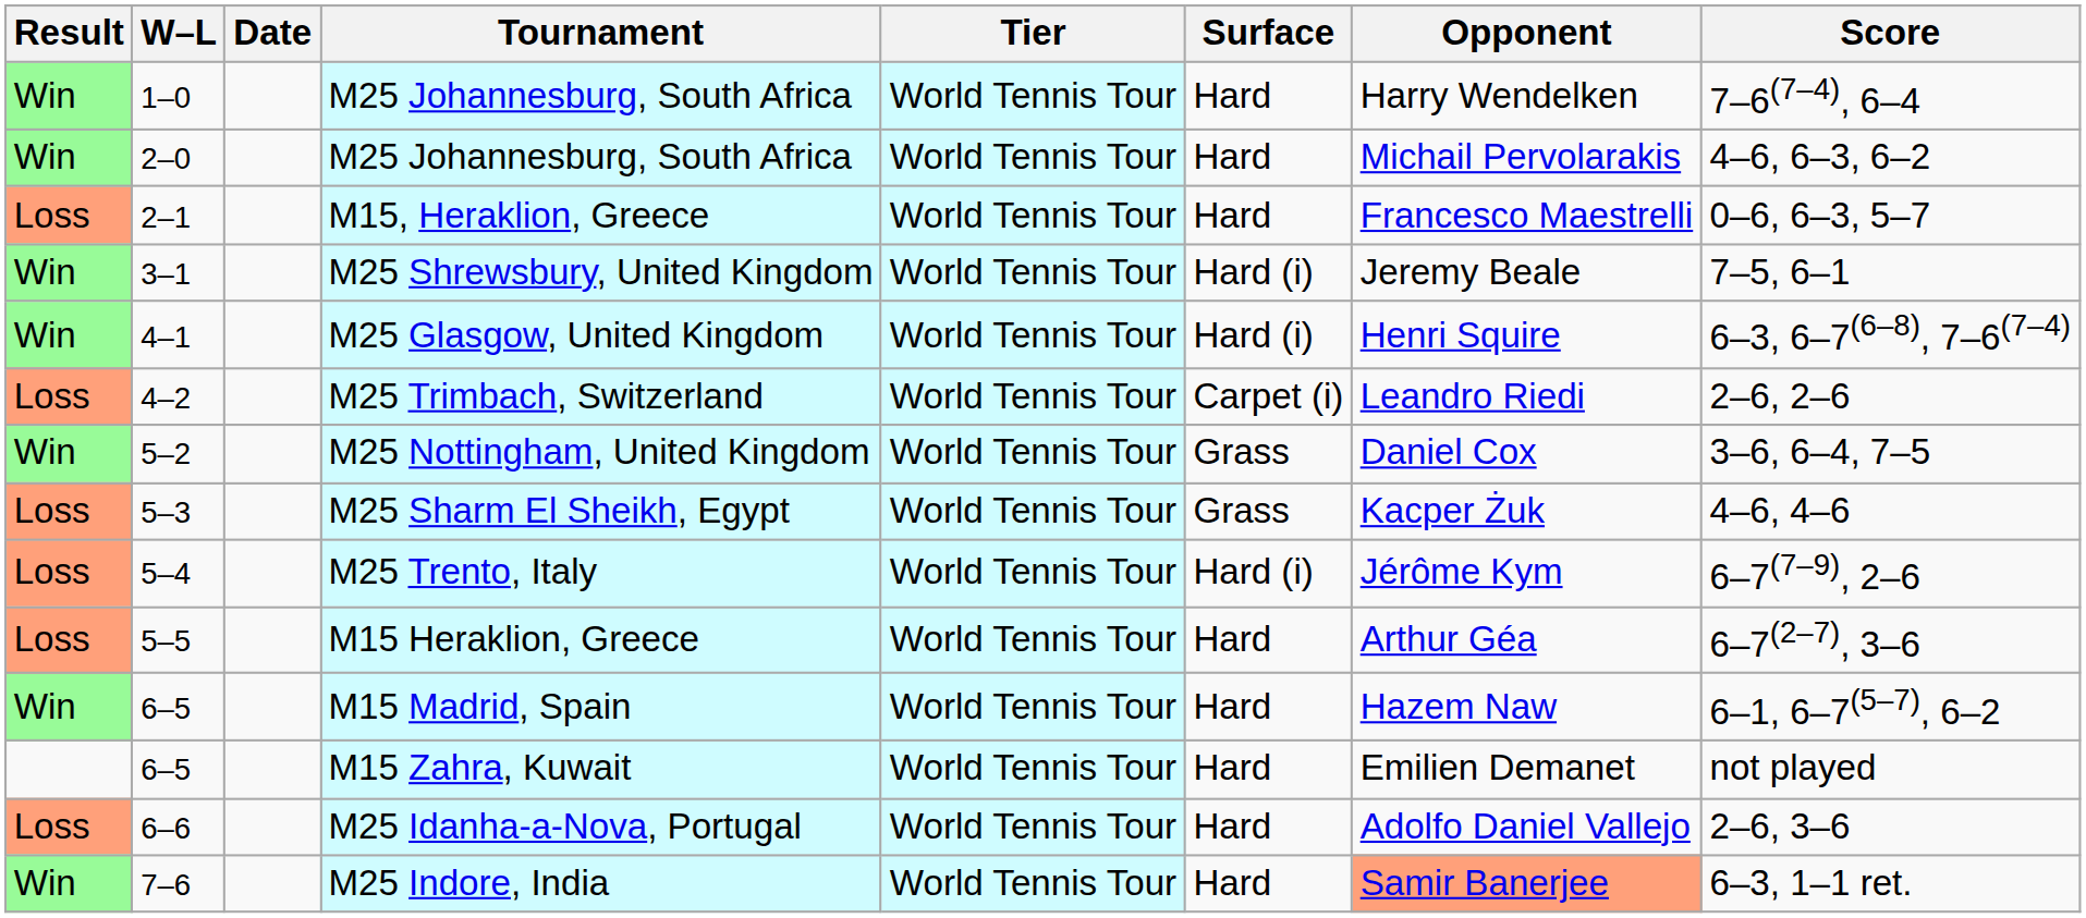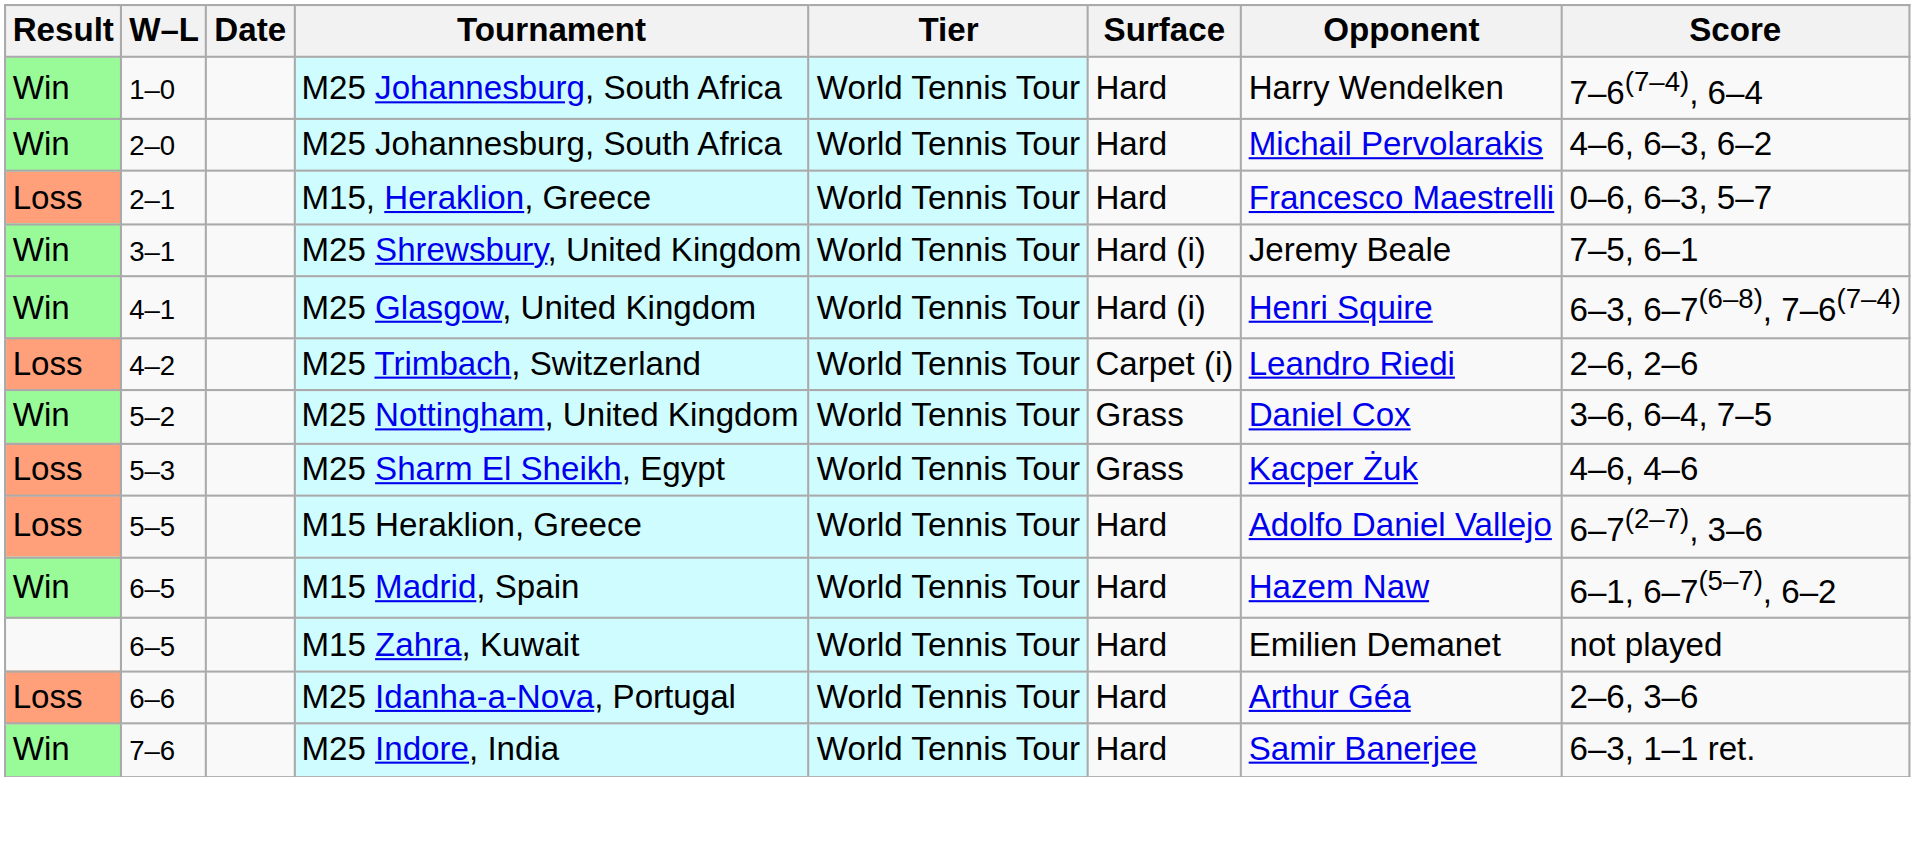- row: Loss | 5–4 | M25 Trento, Italy | World Tennis Tour | Hard (i) | Jérôme Kym | 6–7(7–9), 2–6
M15 Heraklion, Greece | Opponent: Arthur Géa -> Adolfo Daniel Vallejo
M25 Idanha-a-Nova, Portugal | Opponent: Adolfo Daniel Vallejo -> Arthur Géa
M25 Indore, India | Opponent: lightsalmon background -> no background
